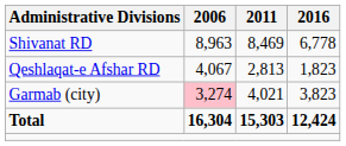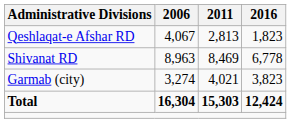rows swapped: Qeshlaqat-e Afshar RD <-> Shivanat RD
Garmab (city) | 2006: pink background -> no background
